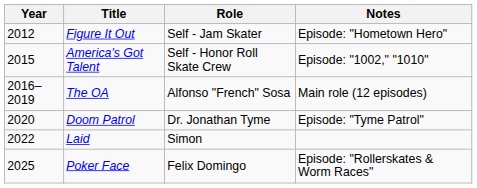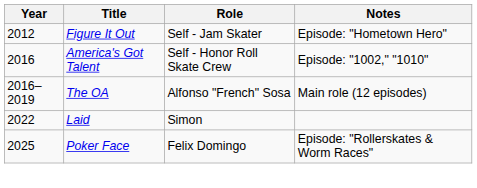America's Got Talent | Year: 2015 -> 2016
- row: 2020 | Doom Patrol | Dr. Jonathan Tyme | Episode: "Tyme Patrol"
